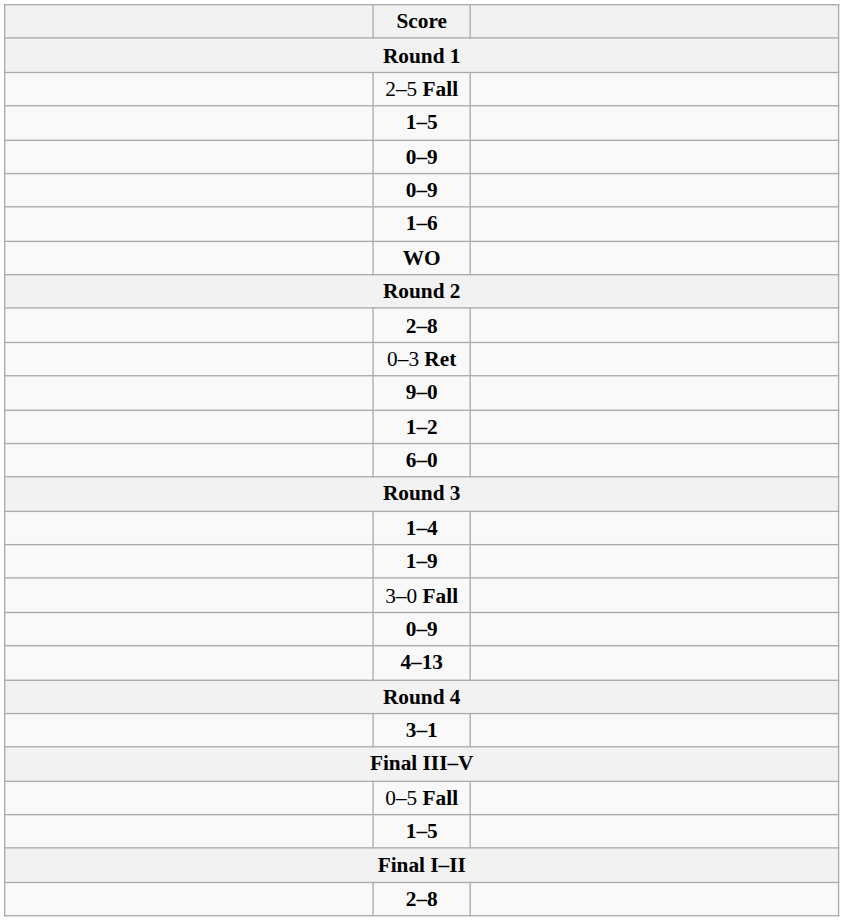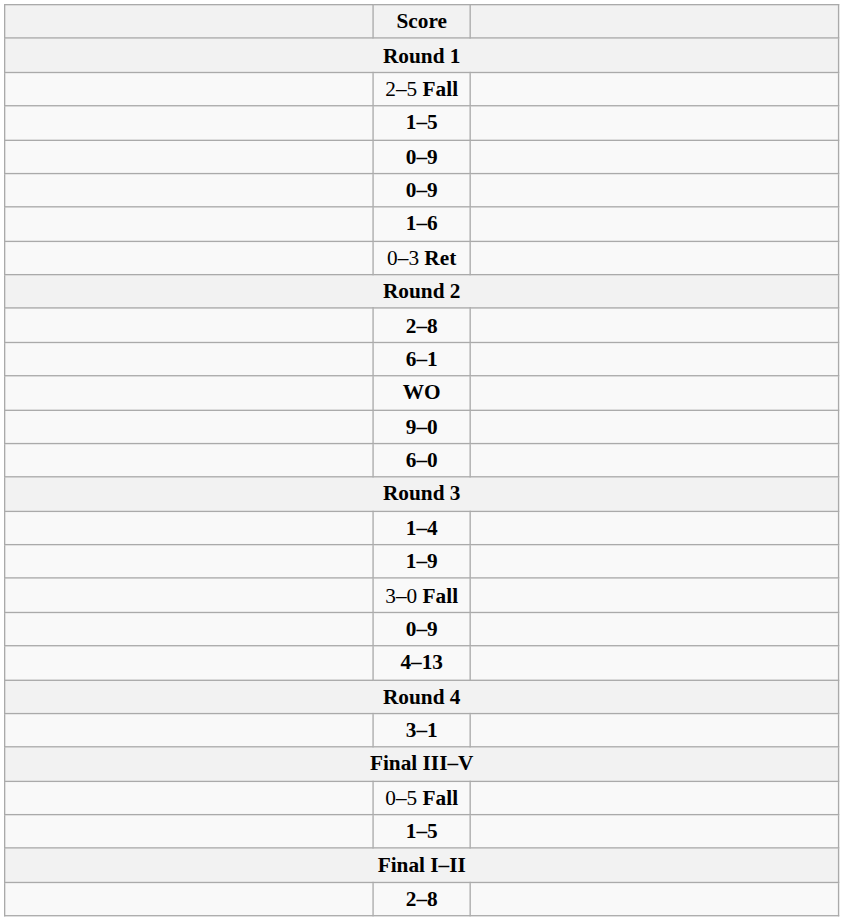rows swapped: 0–3 Ret <-> WO
+ row: 6–1
- row: 1–2
